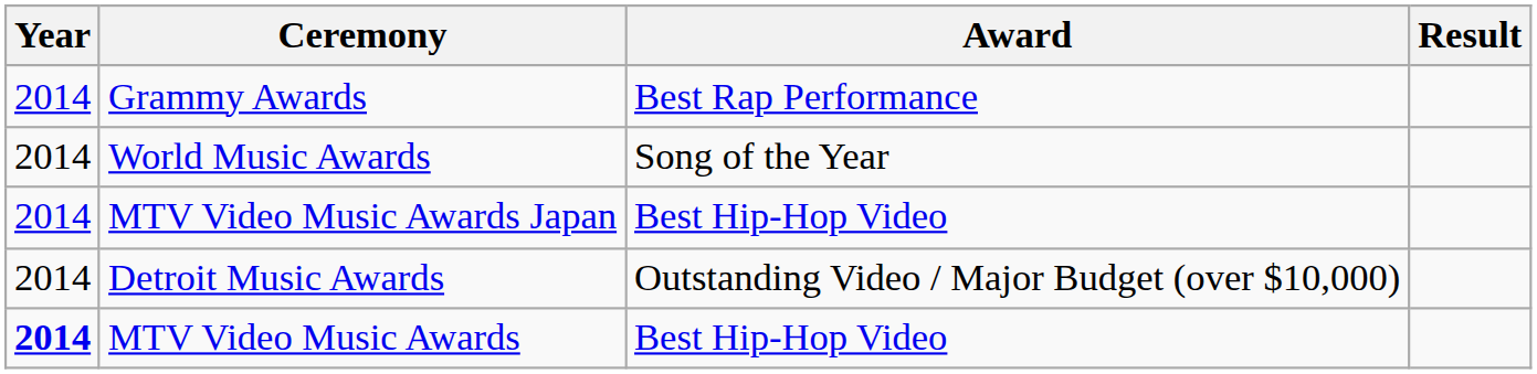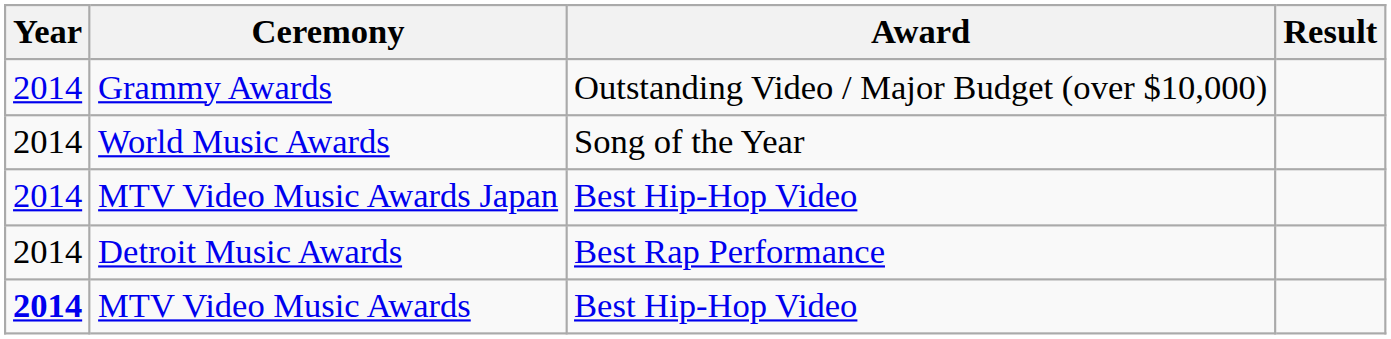Grammy Awards | Award: Best Rap Performance -> Outstanding Video / Major Budget (over $10,000)
Detroit Music Awards | Award: Outstanding Video / Major Budget (over $10,000) -> Best Rap Performance
